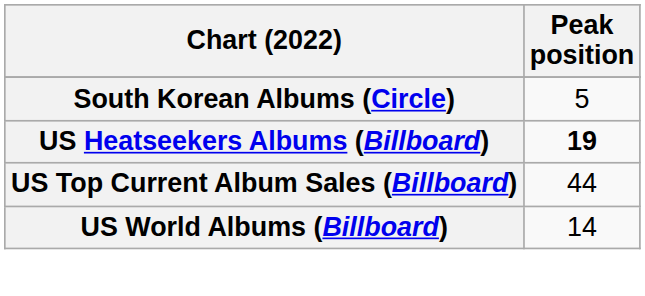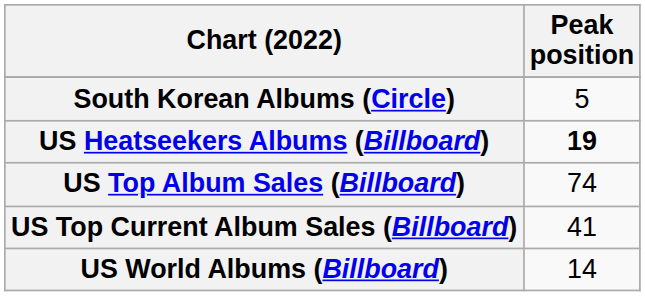+ row: US Top Album Sales (Billboard) | 74
US Top Current Album Sales (Billboard) | Peak position: 44 -> 41
